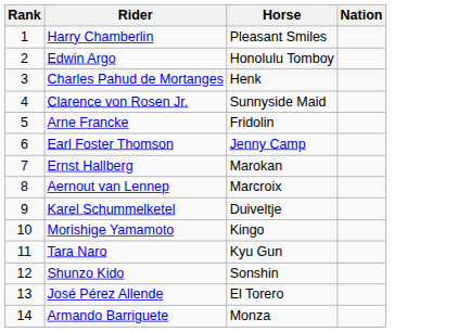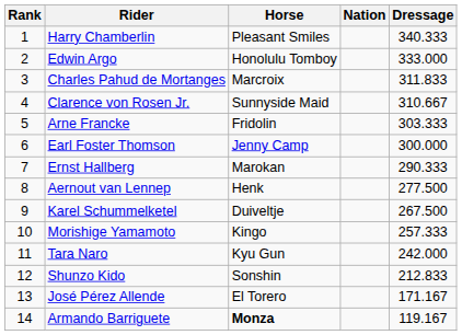+ column: Dressage | 340.333 | 333.000 | 311.833 | 310.667 | 303.333 | 300.000 | 290.333 | 277.500 | 267.500 | 257.333 | 242.000 | 212.833 | 171.167 | 119.167
Charles Pahud de Mortanges | Horse: Henk -> Marcroix
Aernout van Lennep | Horse: Marcroix -> Henk
Armando Barriguete | Horse: normal -> bold
